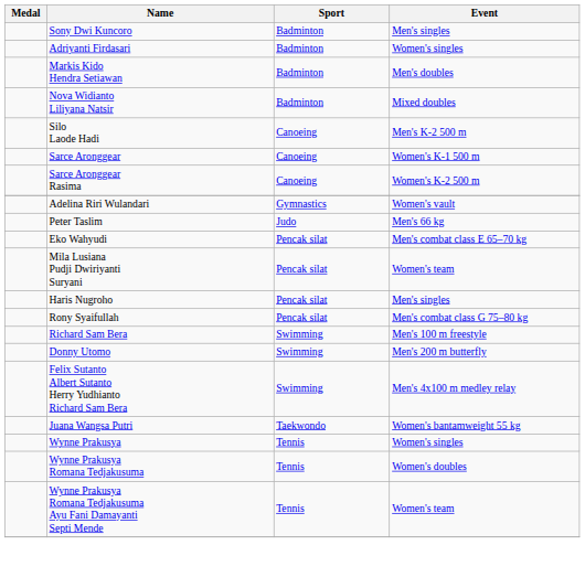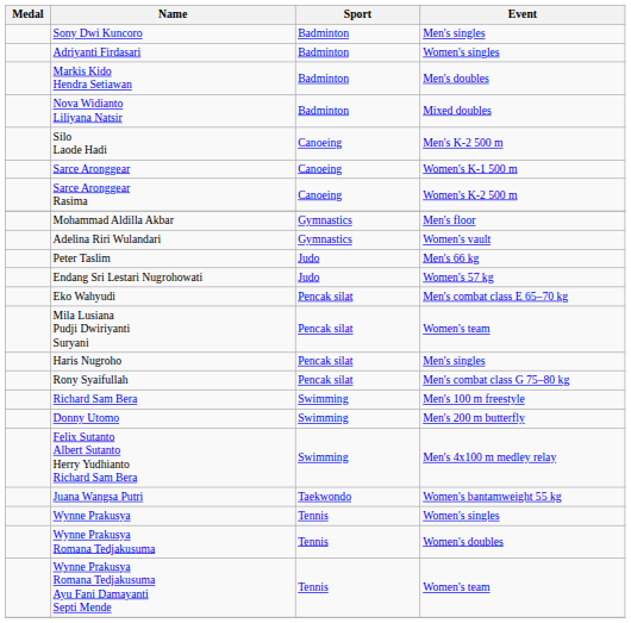+ row: Mohammad Aldilla Akbar | Gymnastics | Men's floor
+ row: Endang Sri Lestari Nugrohowati | Judo | Women's 57 kg
